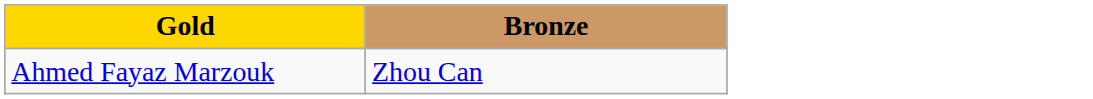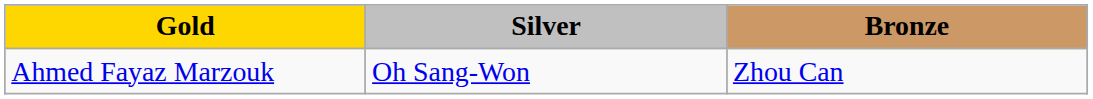+ column: Silver | Oh Sang-Won
